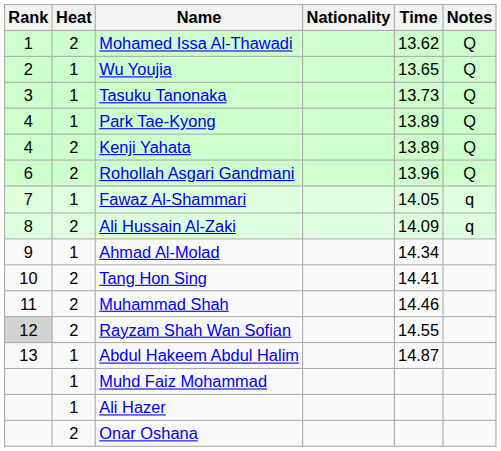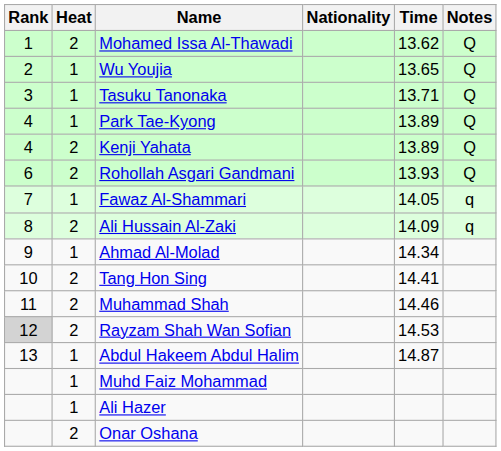Tasuku Tanonaka | Time: 13.73 -> 13.71
Rohollah Asgari Gandmani | Time: 13.96 -> 13.93
Rayzam Shah Wan Sofian | Time: 14.55 -> 14.53
